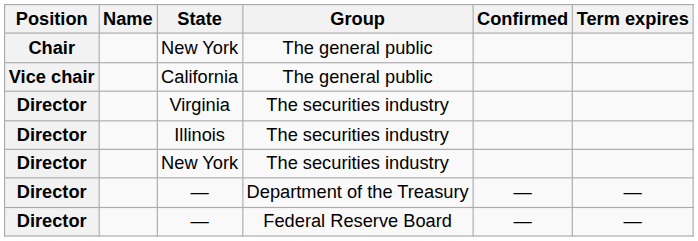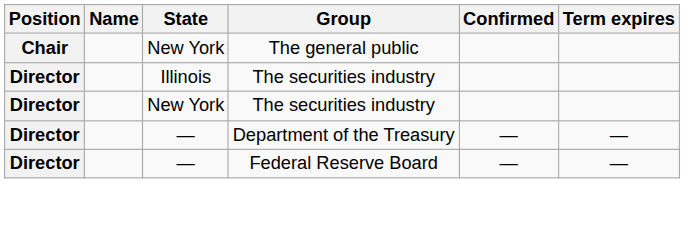- row: Vice chair | California | The general public
- row: Director | Virginia | The securities industry
